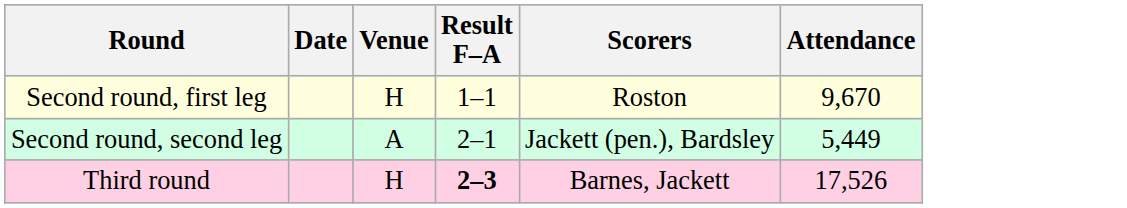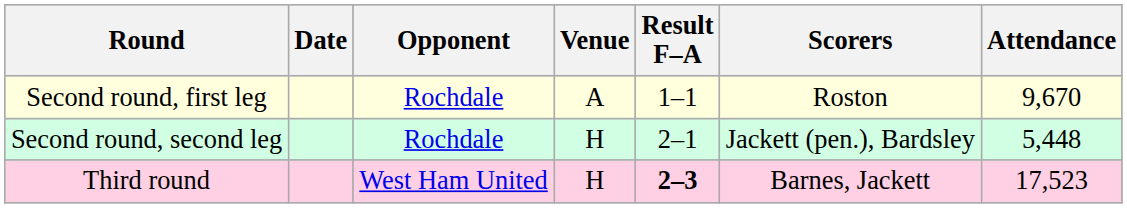+ column: Opponent | Rochdale | Rochdale | West Ham United
Second round, first leg | Venue: H -> A
Second round, second leg | Venue: A -> H
Second round, second leg | Attendance: 5,449 -> 5,448
Third round | Attendance: 17,526 -> 17,523
